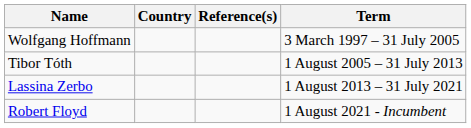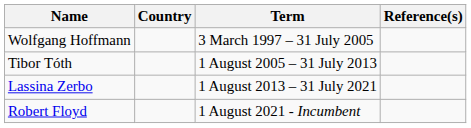columns swapped: Term <-> Reference(s)
